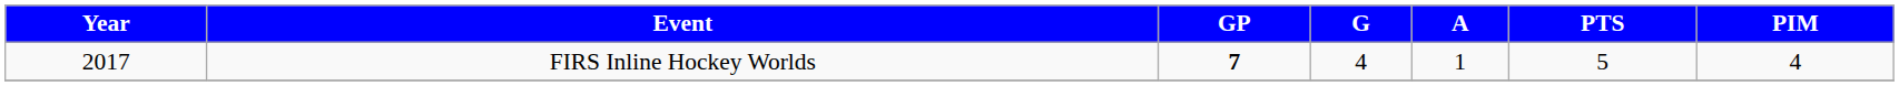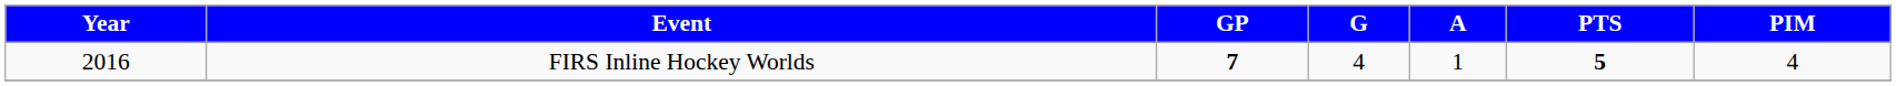FIRS Inline Hockey Worlds | Year: 2017 -> 2016
FIRS Inline Hockey Worlds | PTS: normal -> bold
